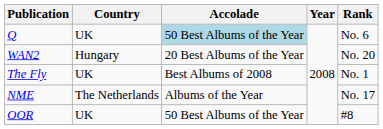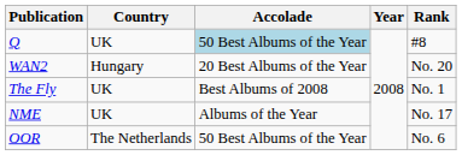Q | Rank: No. 6 -> #8
NME | Country: The Netherlands -> UK
OOR | Country: UK -> The Netherlands
OOR | Rank: #8 -> No. 6
